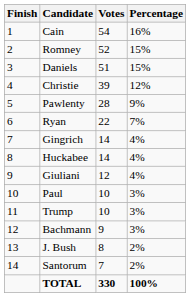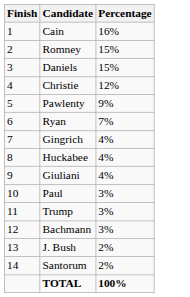- column: Votes | 54 | 52 | 51 | 39 | 28 | 22 | 14 | 14 | 12 | 10 | 10 | 9 | 8 | 7 | 330
